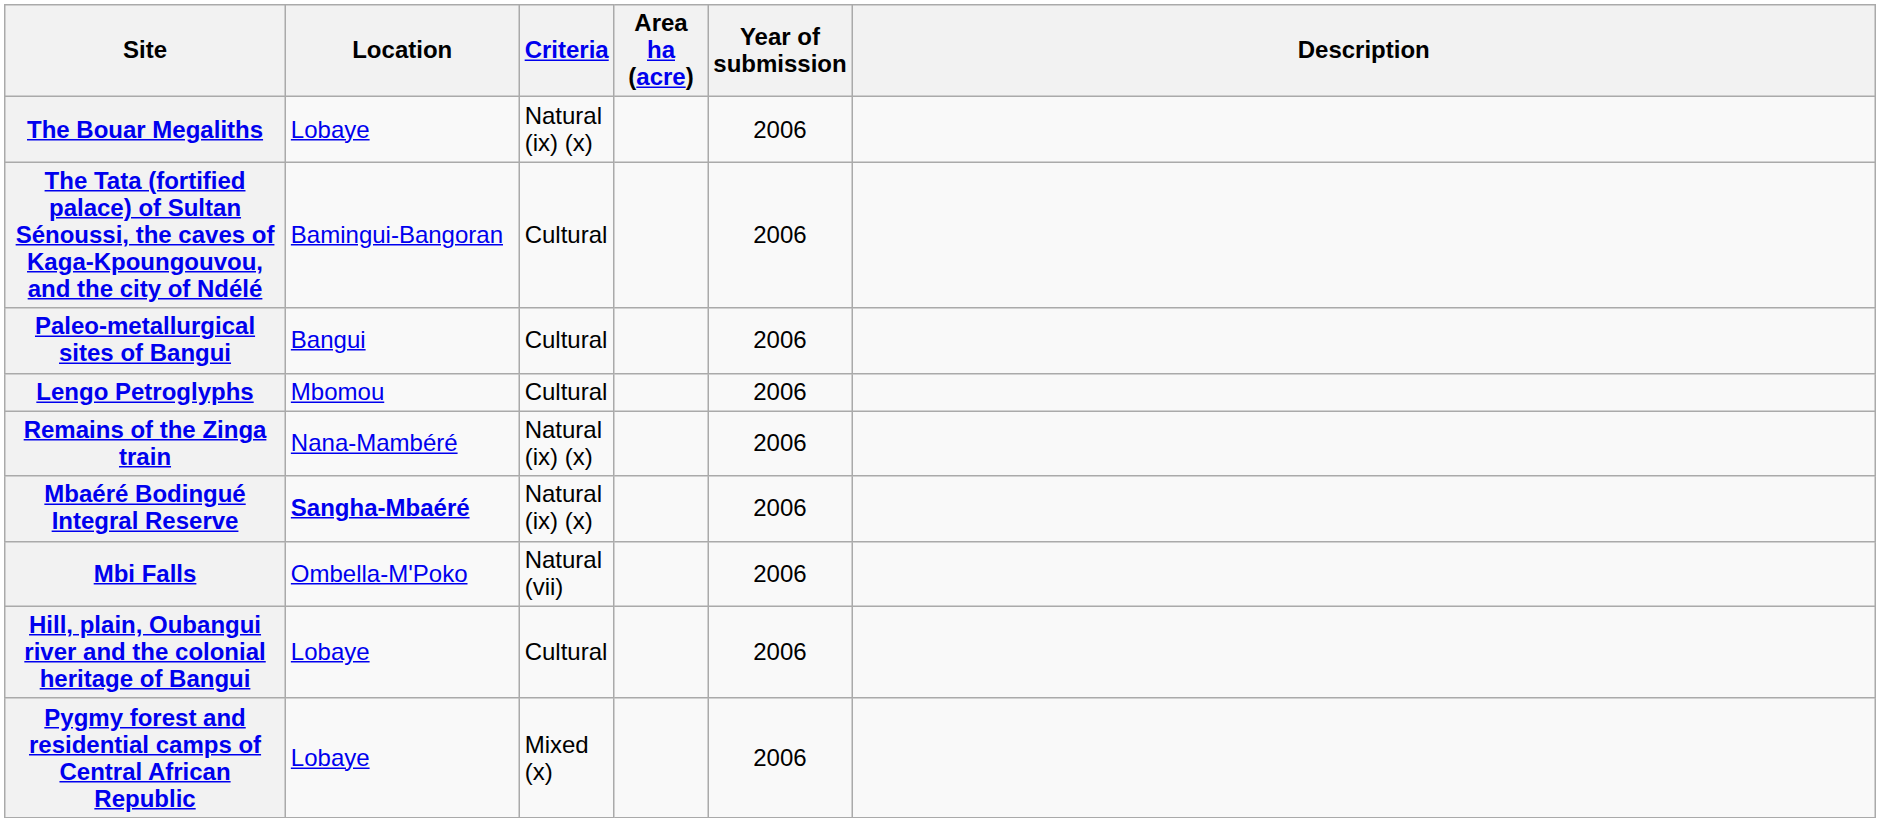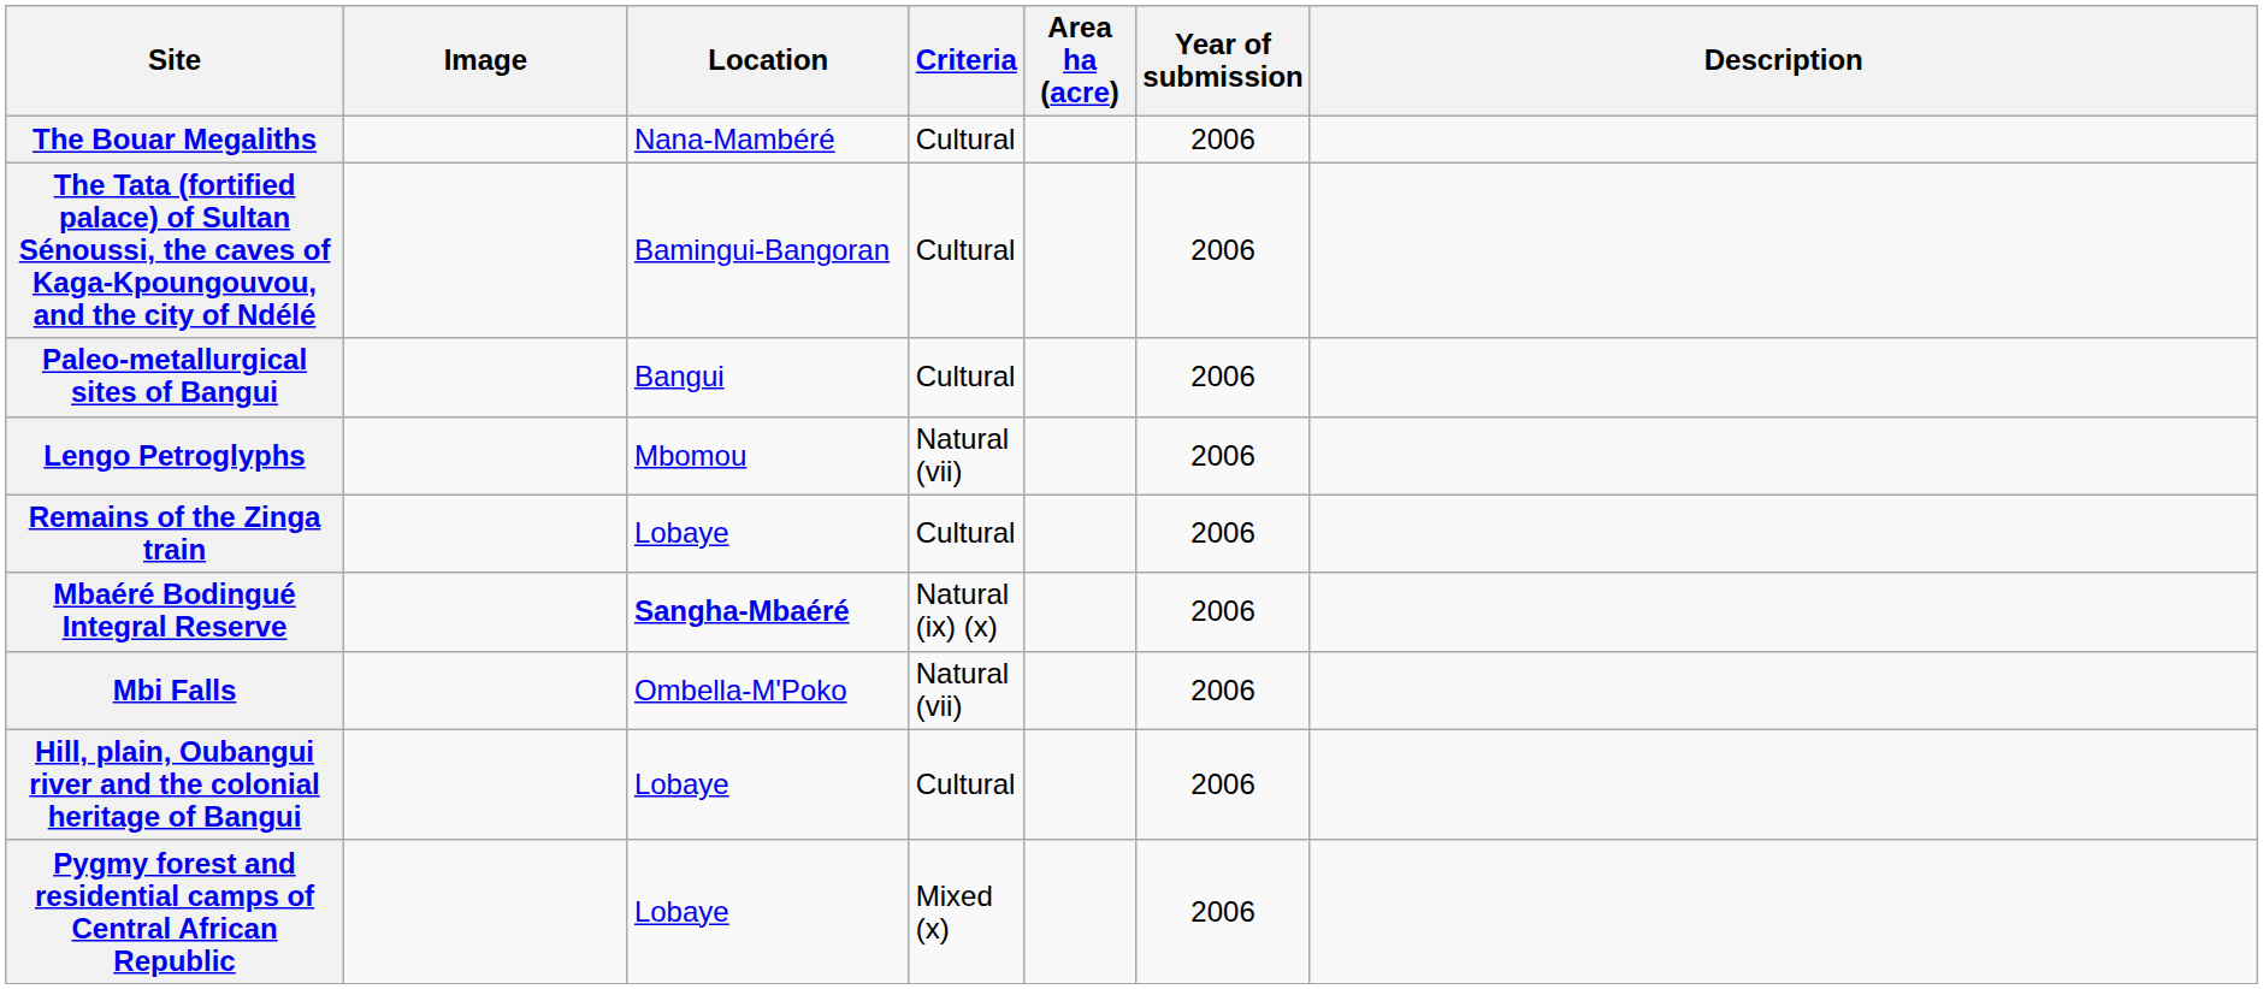+ column: Image
The Bouar Megaliths | Location: Lobaye -> Nana-Mambéré
The Bouar Megaliths | Criteria: Natural (ix) (x) -> Cultural
Lengo Petroglyphs | Criteria: Cultural -> Natural (vii)
Remains of the Zinga train | Location: Nana-Mambéré -> Lobaye
Remains of the Zinga train | Criteria: Natural (ix) (x) -> Cultural
